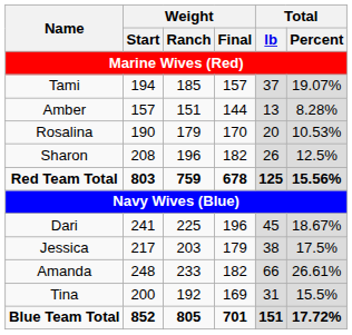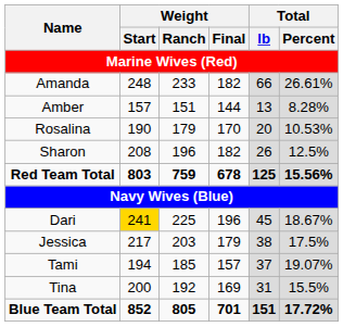rows swapped: Amanda <-> Tami
Dari | Weight / Start: no background -> gold background
